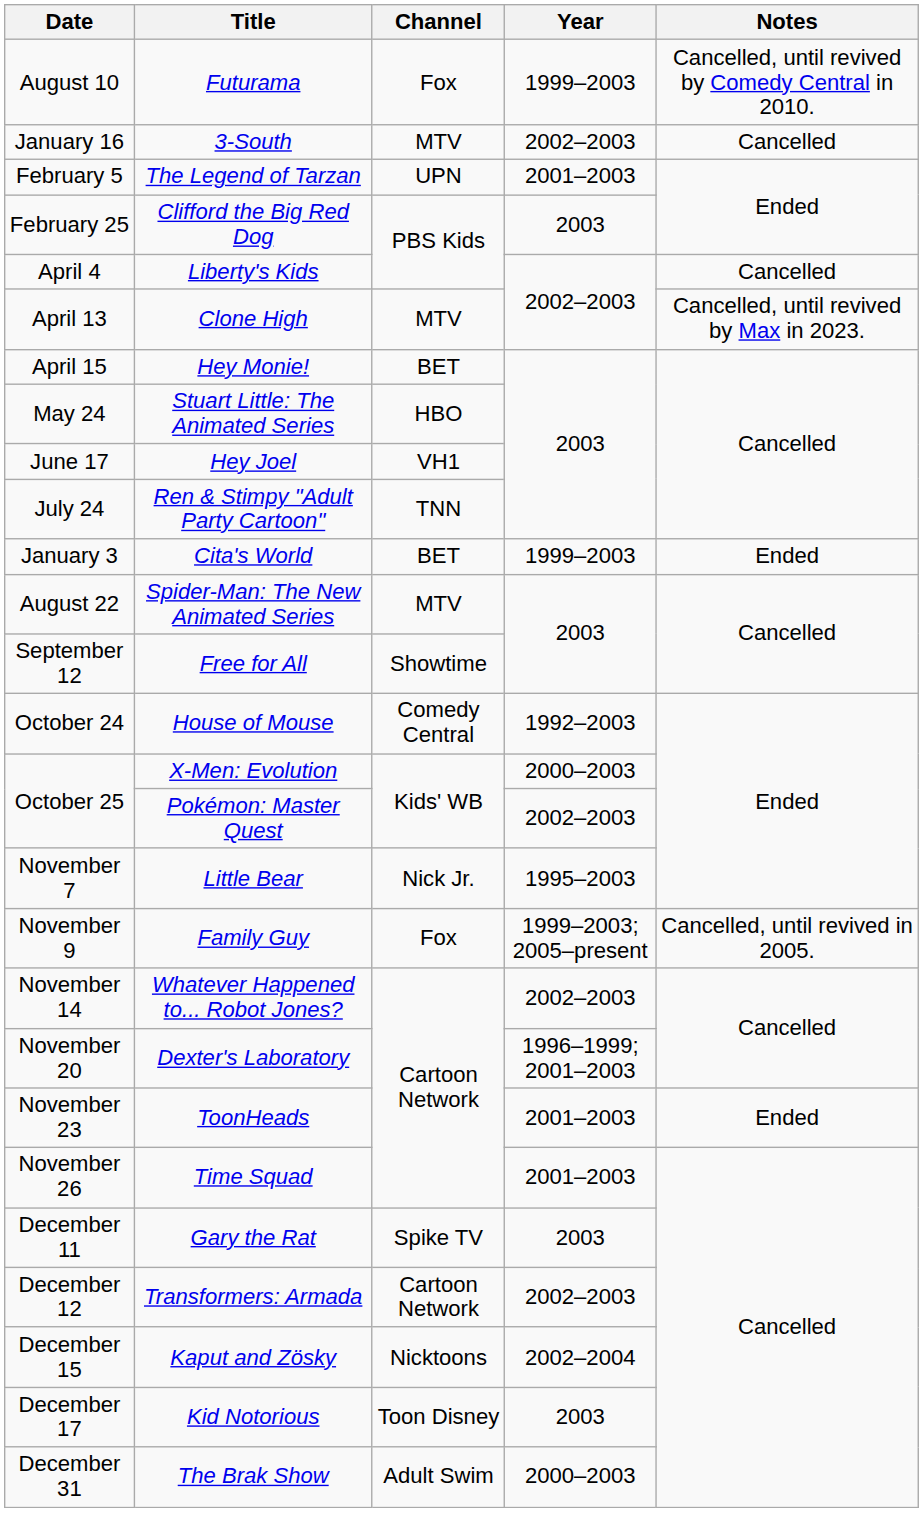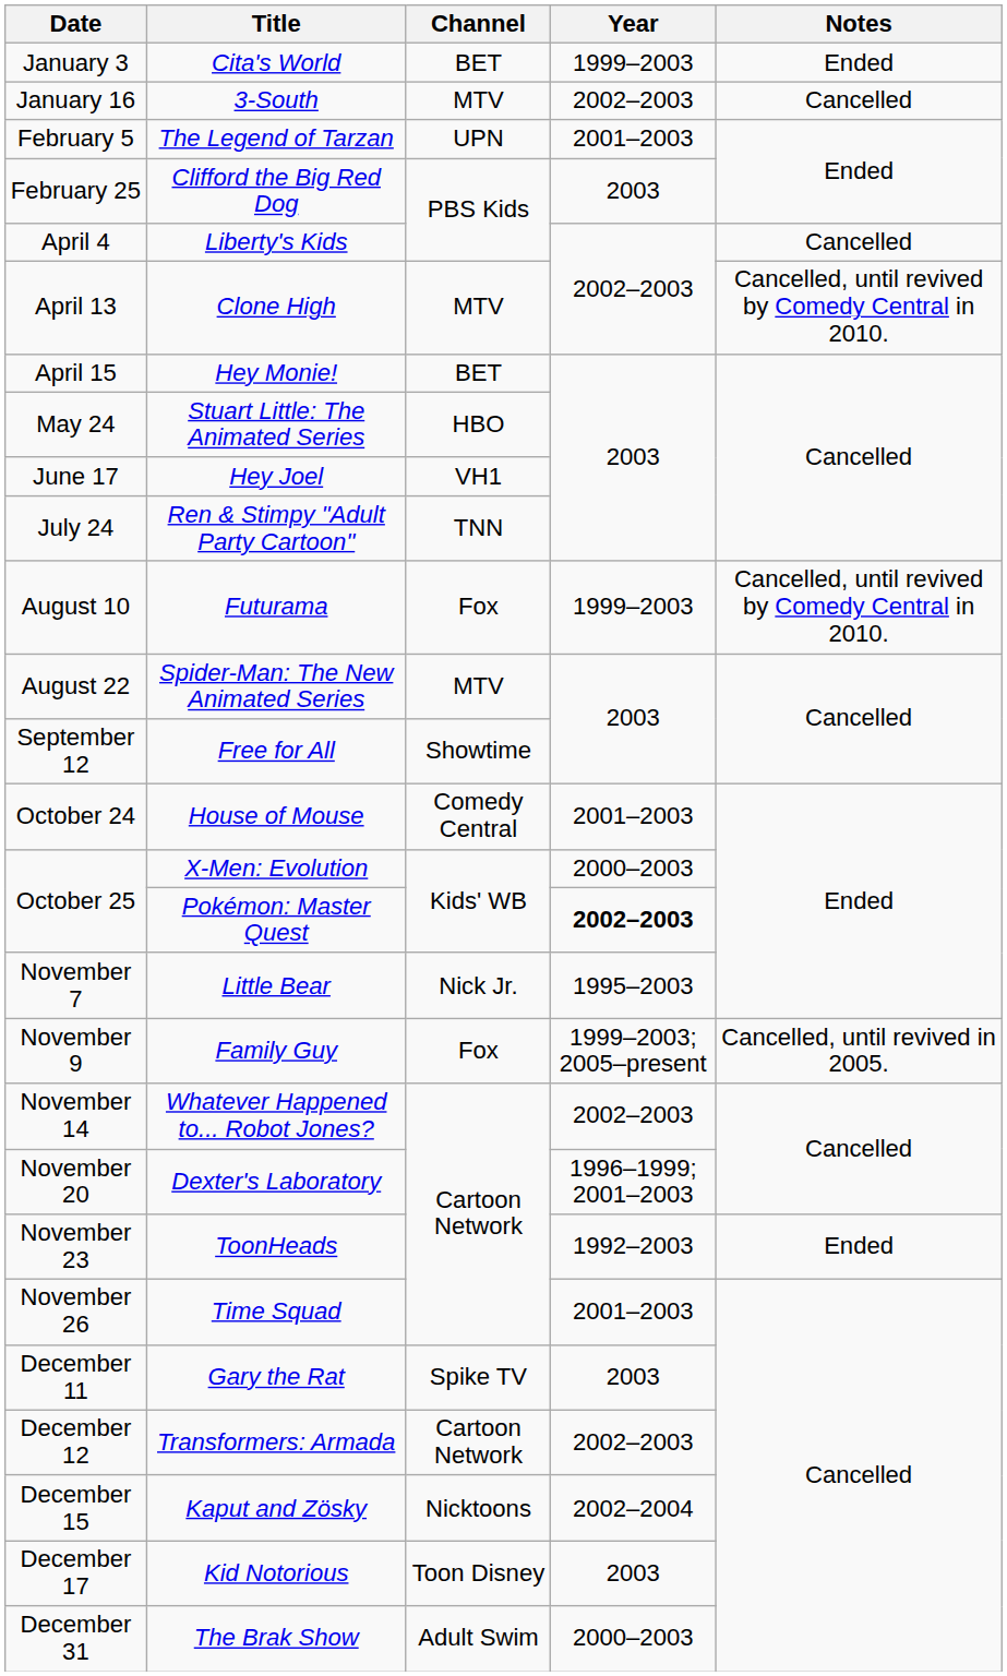rows swapped: Cita's World <-> Futurama
Clone High | Notes: Cancelled, until revived by Max in 2023. -> Cancelled, until revived by Comedy Central in 2010.
House of Mouse | Year: 1992–2003 -> 2001–2003
Pokémon: Master Quest | Year: normal -> bold
ToonHeads | Year: 2001–2003 -> 1992–2003
